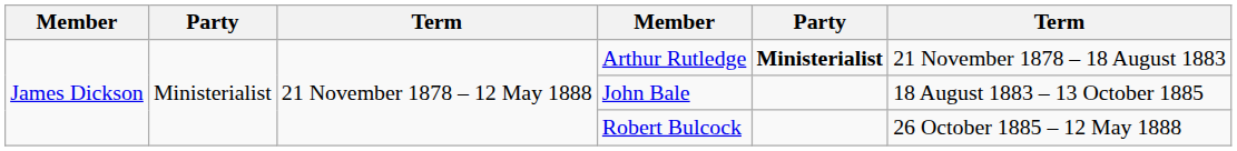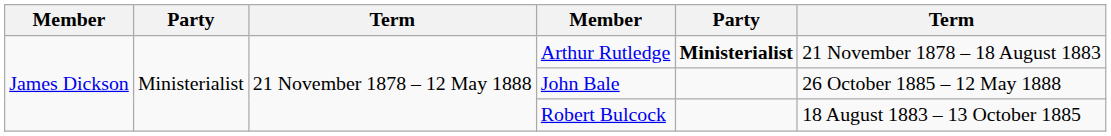John Bale | column 6: 18 August 1883 – 13 October 1885 -> 26 October 1885 – 12 May 1888
Robert Bulcock | column 6: 26 October 1885 – 12 May 1888 -> 18 August 1883 – 13 October 1885
